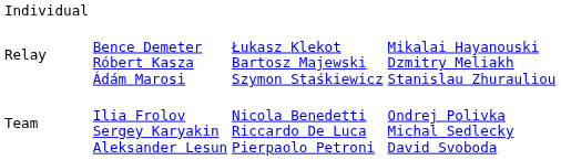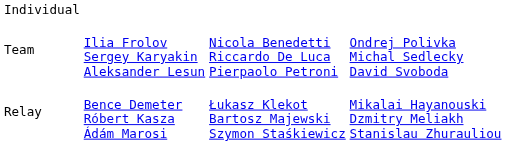rows swapped: Team <-> Relay
